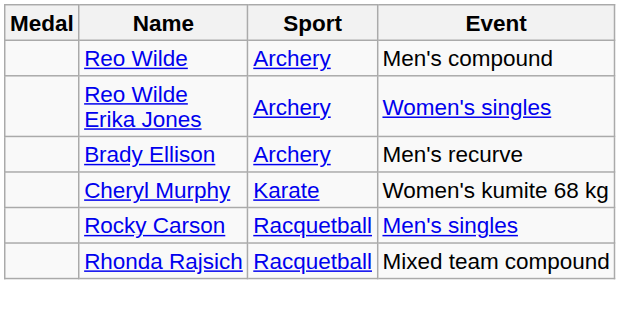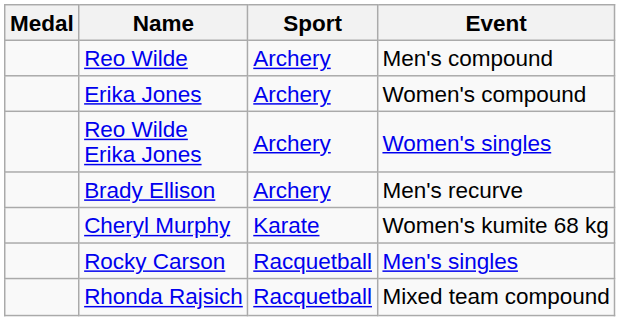+ row: Erika Jones | Archery | Women's compound
